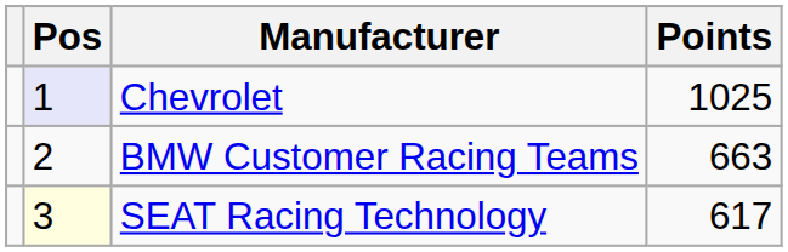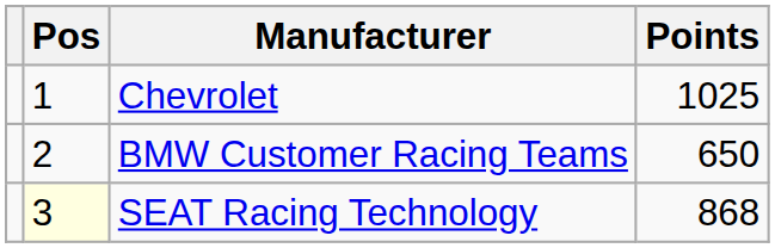Chevrolet | Pos: lavender background -> no background
BMW Customer Racing Teams | Points: 663 -> 650
SEAT Racing Technology | Points: 617 -> 868
